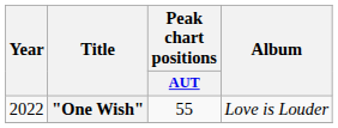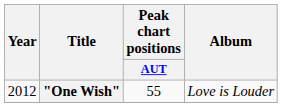"One Wish" | Year: 2022 -> 2012
